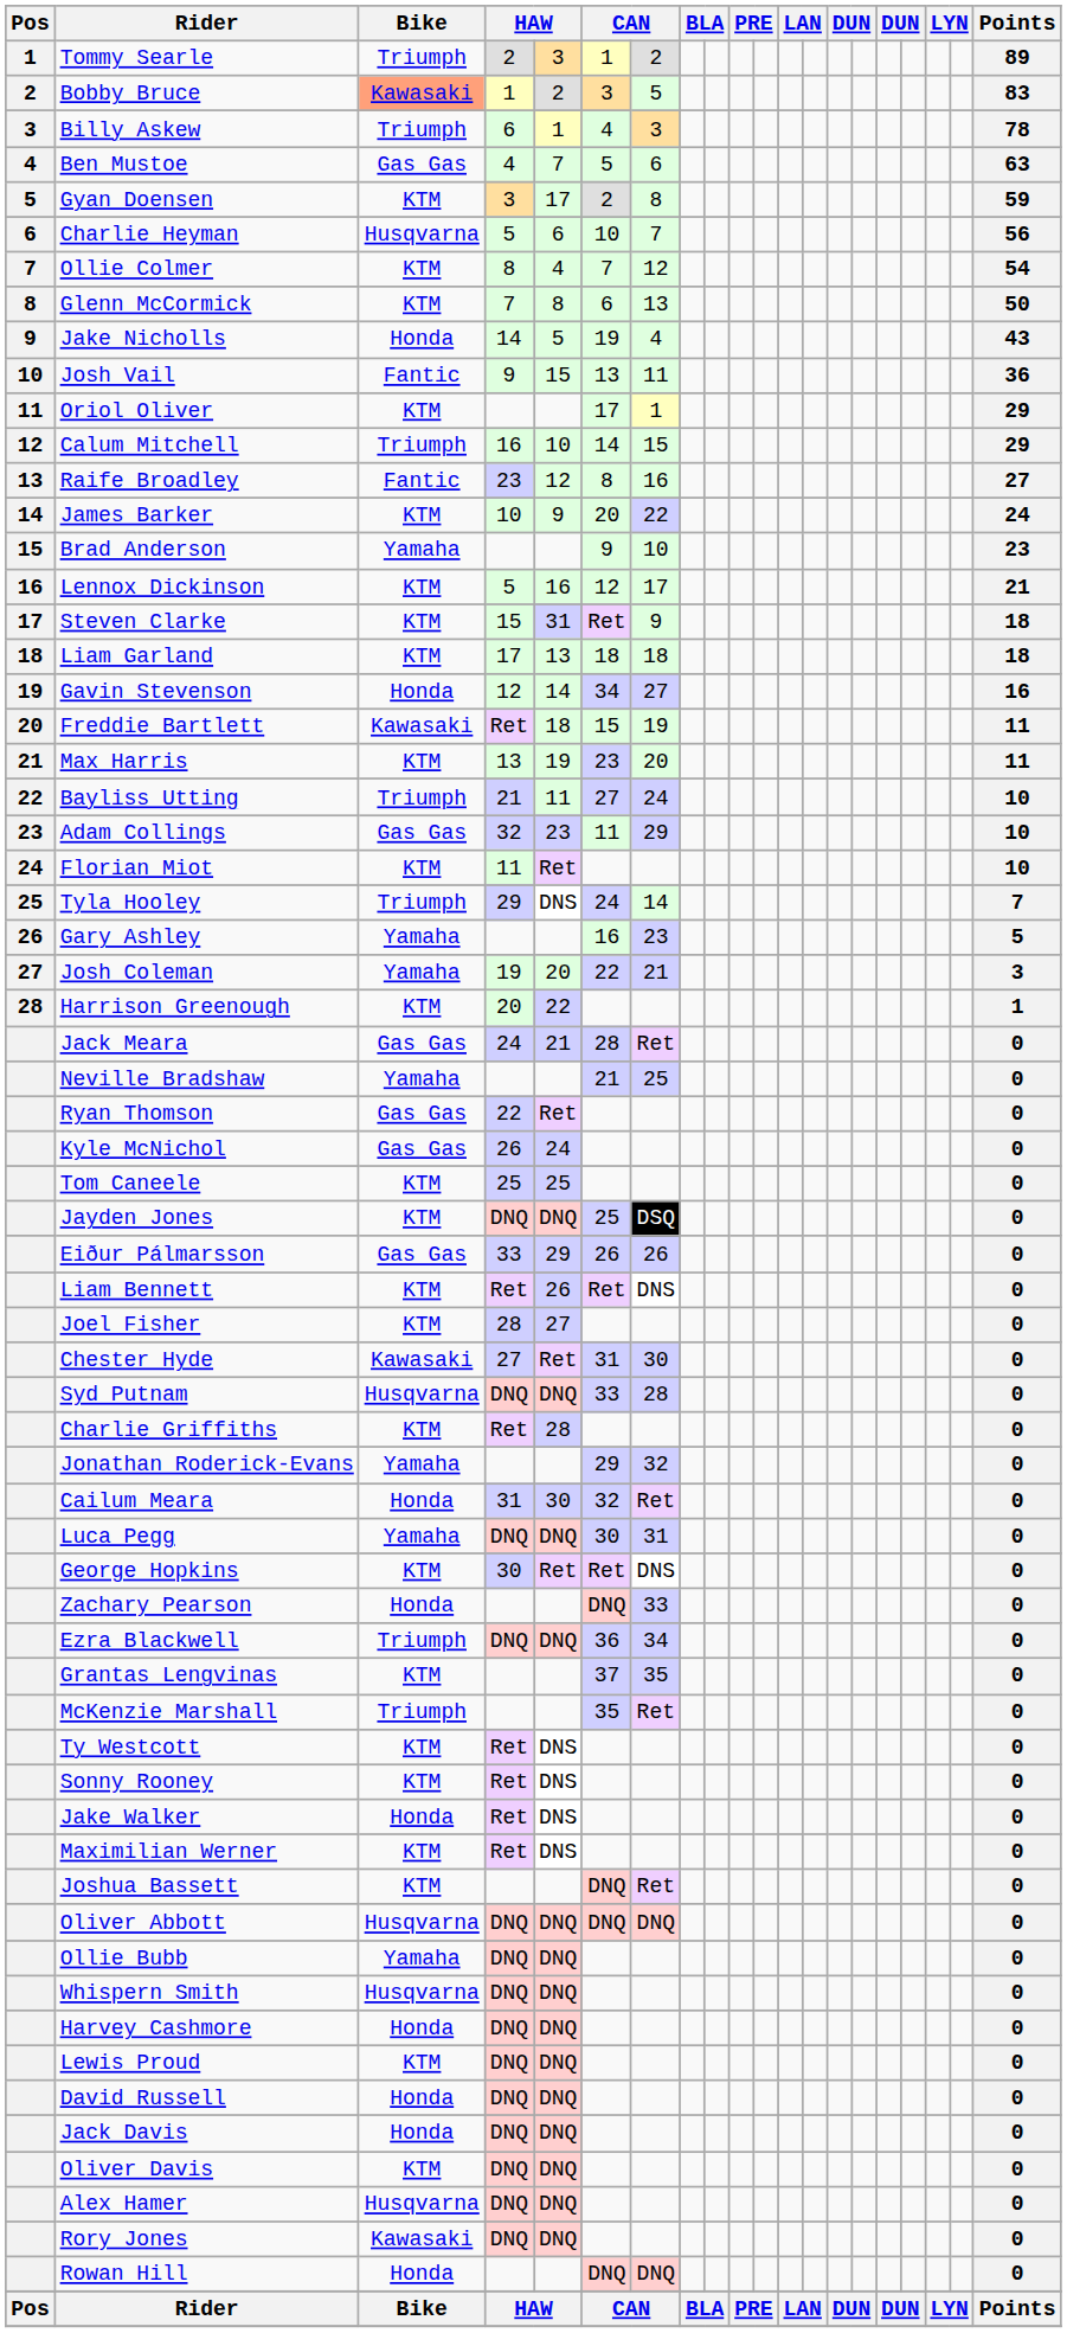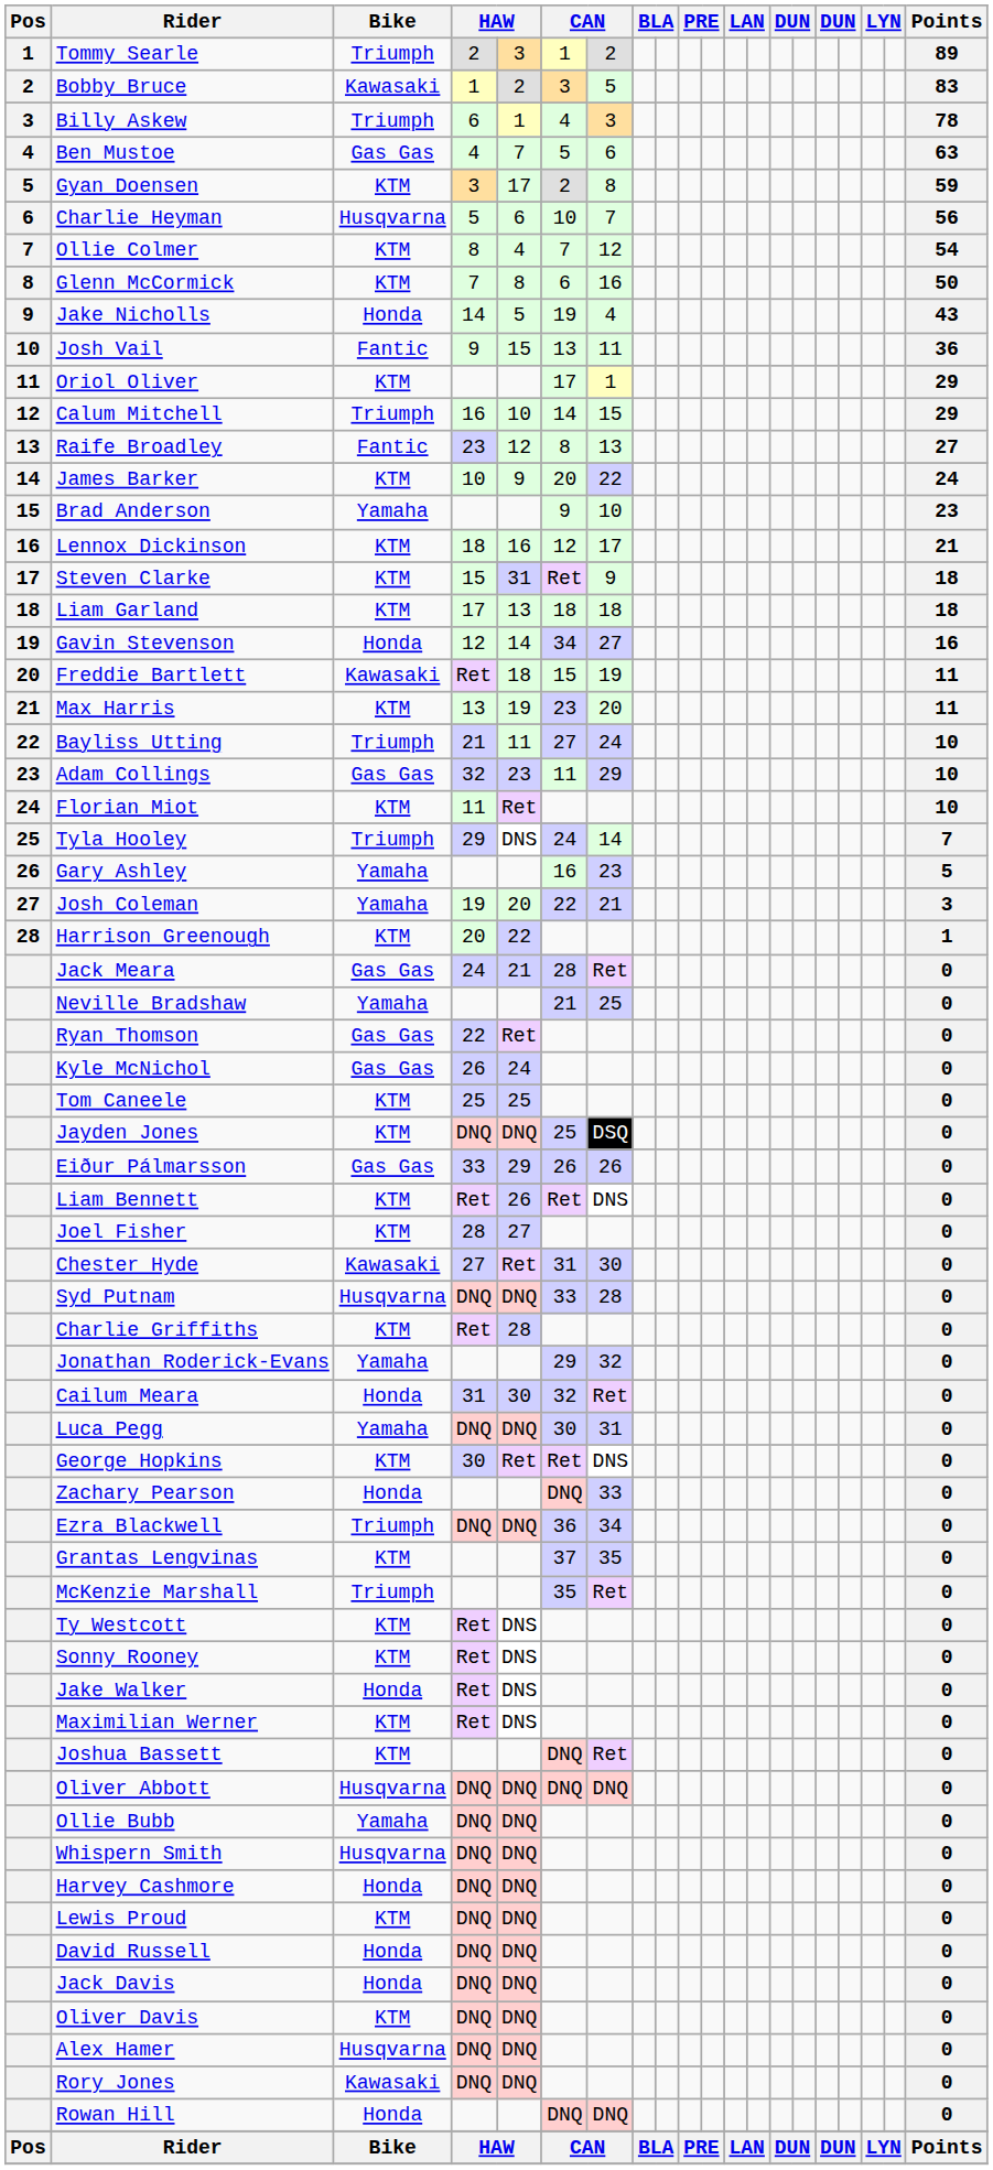Bobby Bruce | Bike: lightsalmon background -> no background
Glenn McCormick | column 7: 13 -> 16
Raife Broadley | column 7: 16 -> 13
Lennox Dickinson | column 4: 5 -> 18
